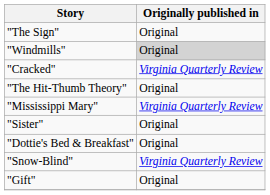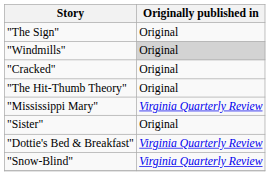"Cracked" | Originally published in: Virginia Quarterly Review -> Original
"Dottie's Bed & Breakfast" | Originally published in: Original -> Virginia Quarterly Review
- row: "Gift" | Original
